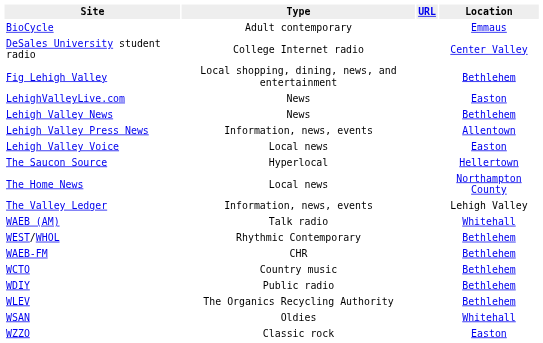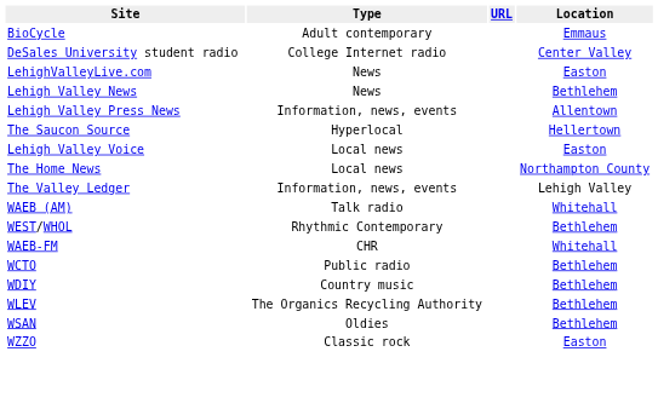- row: Fig Lehigh Valley | Local shopping, dining, news, and entertainment | Bethlehem
rows swapped: Lehigh Valley Voice <-> The Saucon Source
WAEB-FM | Location: Bethlehem -> Whitehall
WCTO | Type: Country music -> Public radio
WDIY | Type: Public radio -> Country music
WSAN | Location: Whitehall -> Bethlehem
